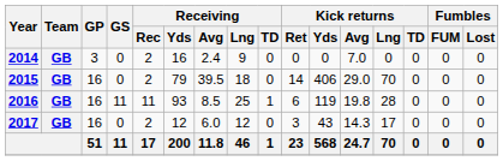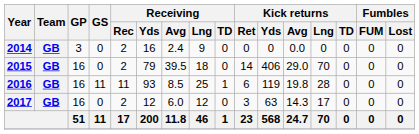2014 | Kick returns / Avg: 7.0 -> 0.0
2017 | Kick returns / Yds: 43 -> 63
